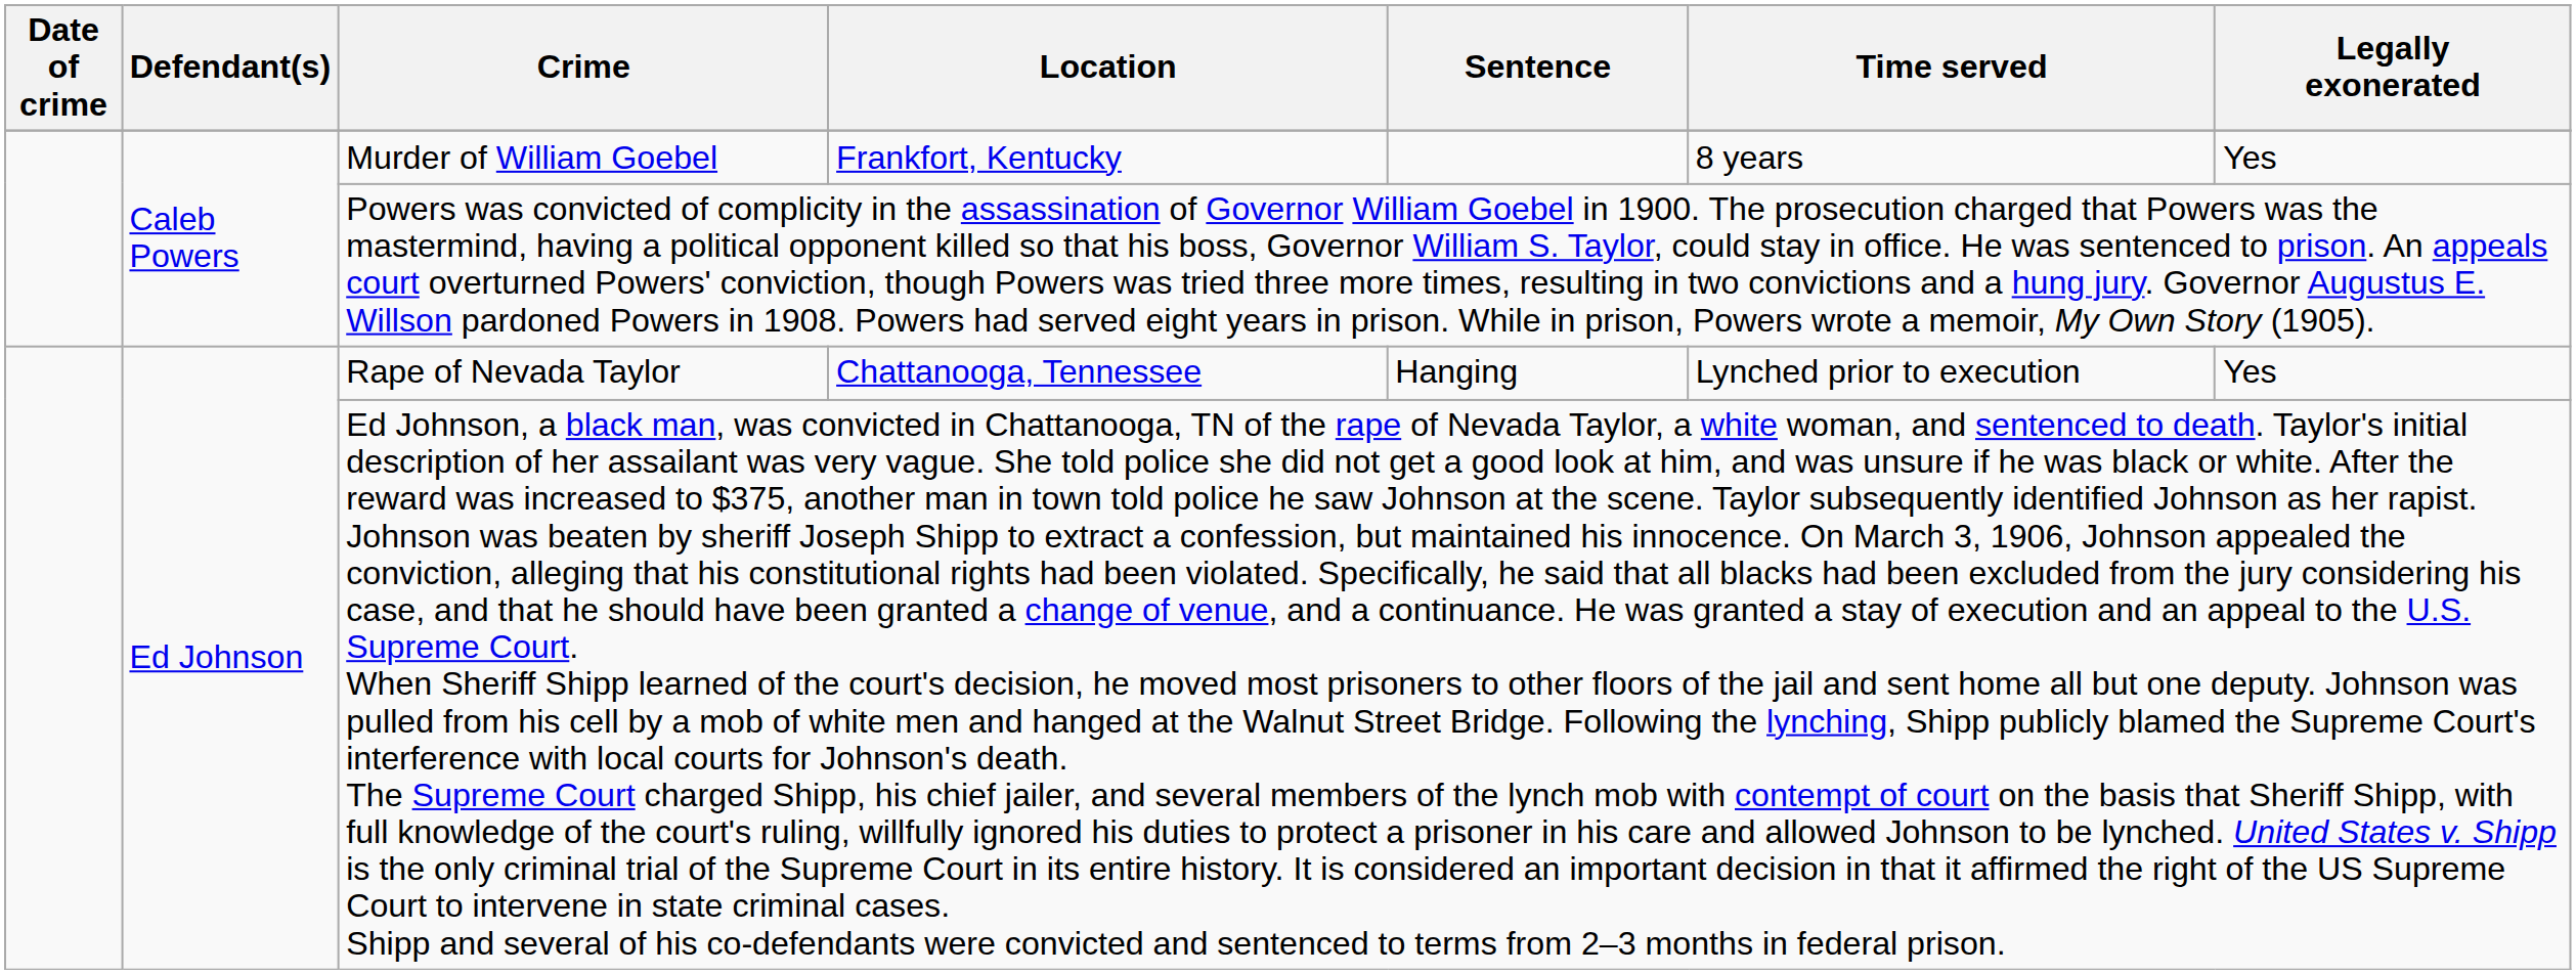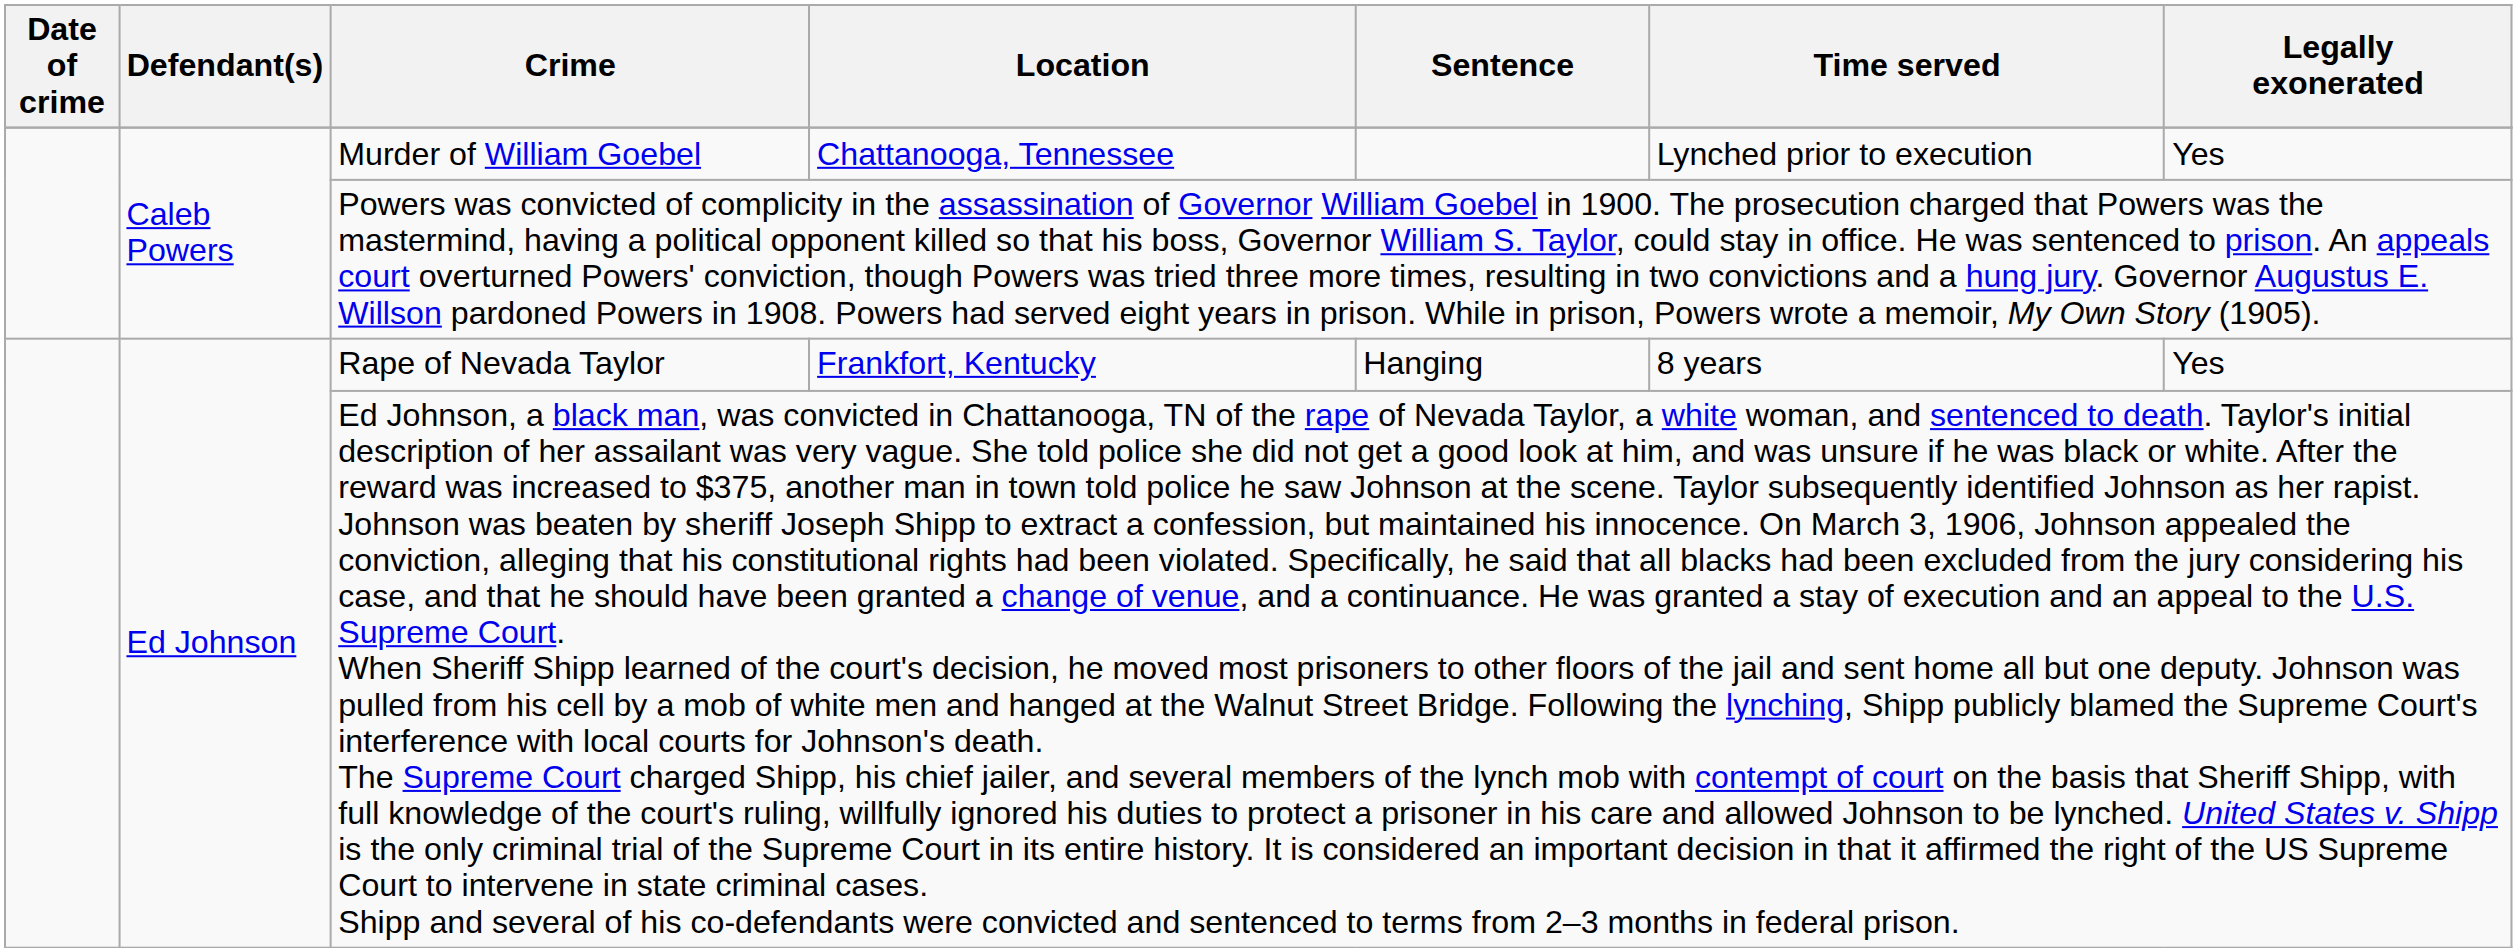Murder of William Goebel | Location: Frankfort, Kentucky -> Chattanooga, Tennessee
Murder of William Goebel | Time served: 8 years -> Lynched prior to execution
Rape of Nevada Taylor | Location: Chattanooga, Tennessee -> Frankfort, Kentucky
Rape of Nevada Taylor | Time served: Lynched prior to execution -> 8 years
